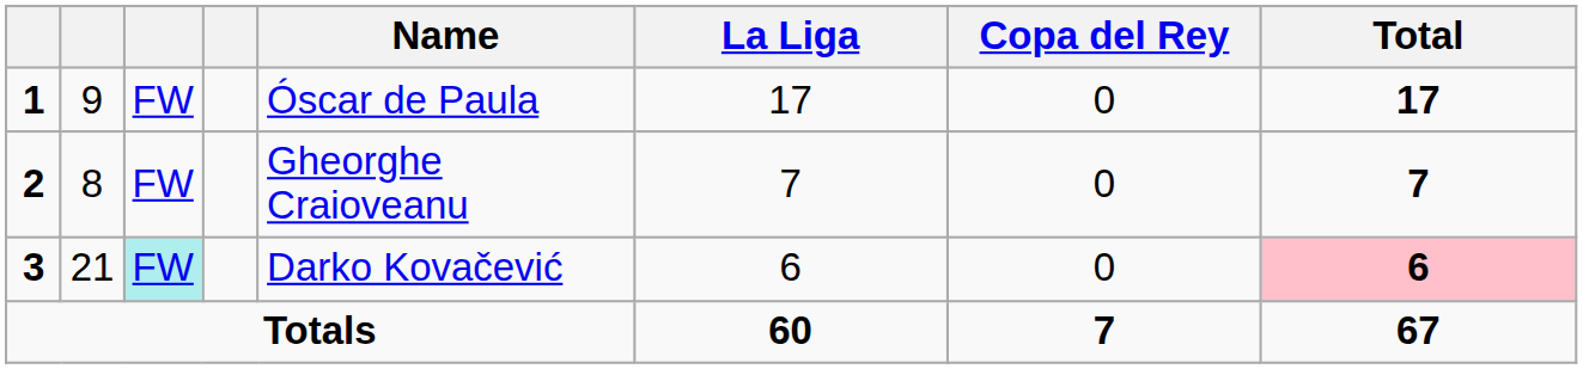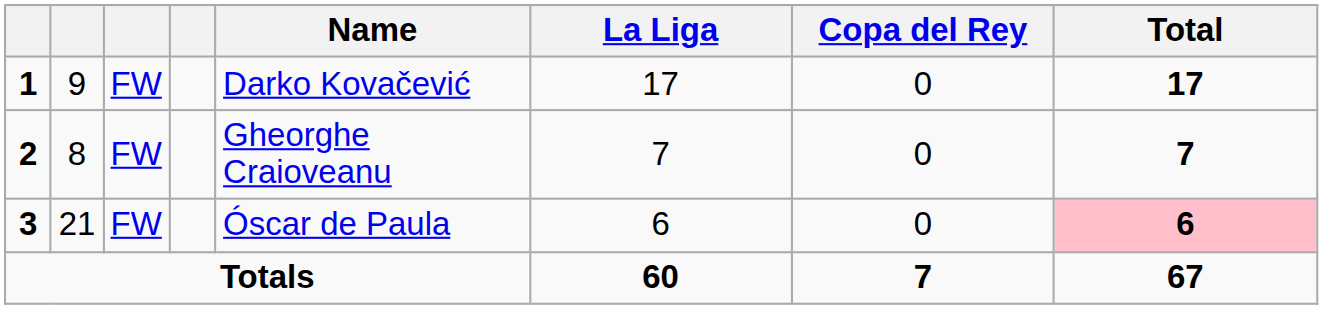1 | Name: Óscar de Paula -> Darko Kovačević
3 | column 3: paleturquoise background -> no background
3 | Name: Darko Kovačević -> Óscar de Paula
